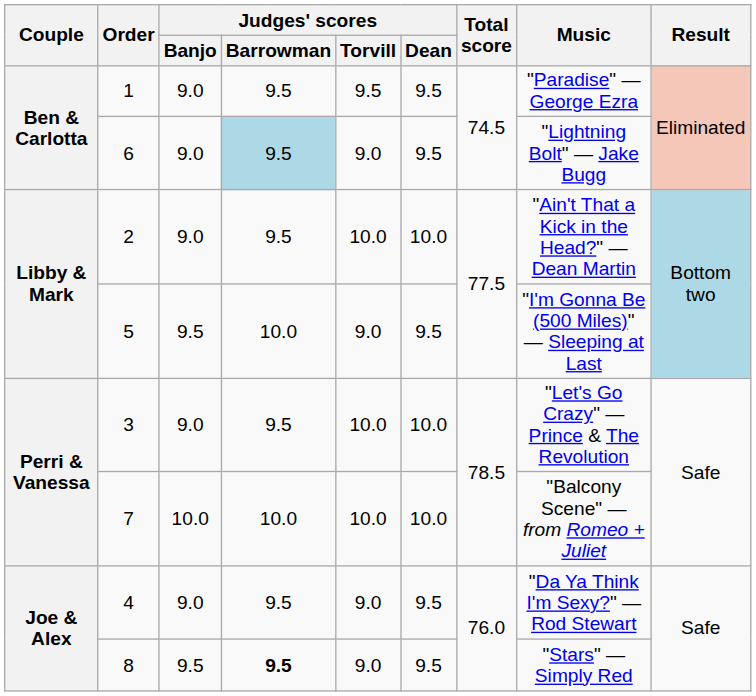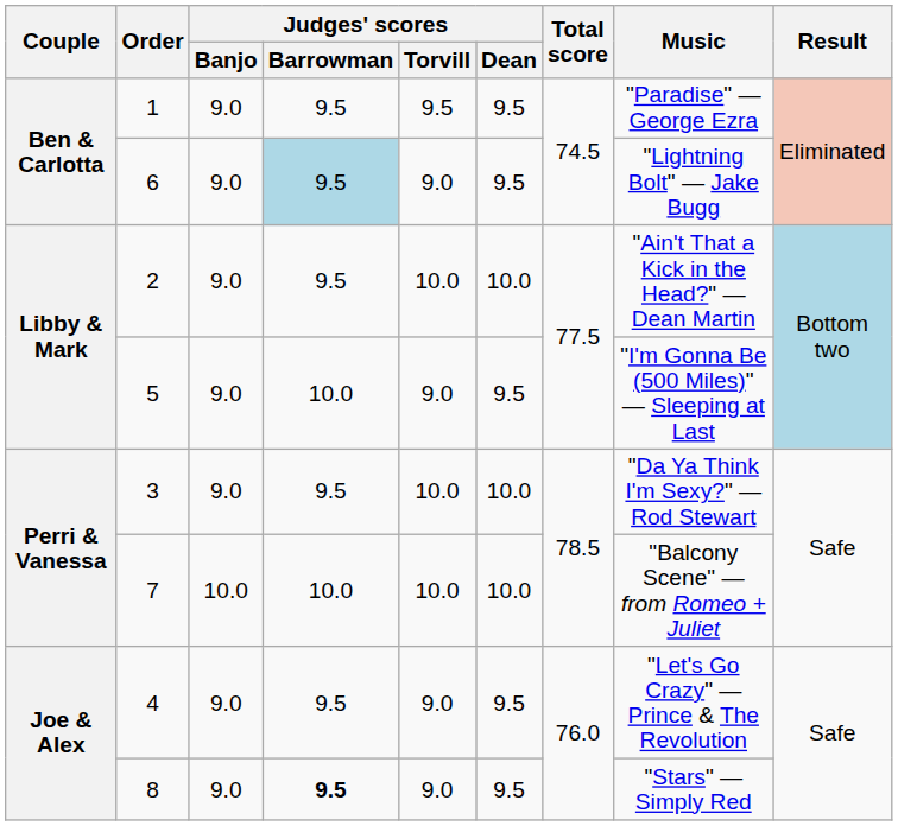5 | Judges' scores / Banjo: 9.5 -> 9.0
3 | Music: "Let's Go Crazy" — Prince & The Revolution -> "Da Ya Think I'm Sexy?" — Rod Stewart
4 | Music: "Da Ya Think I'm Sexy?" — Rod Stewart -> "Let's Go Crazy" — Prince & The Revolution
8 | Judges' scores / Banjo: 9.5 -> 9.0
